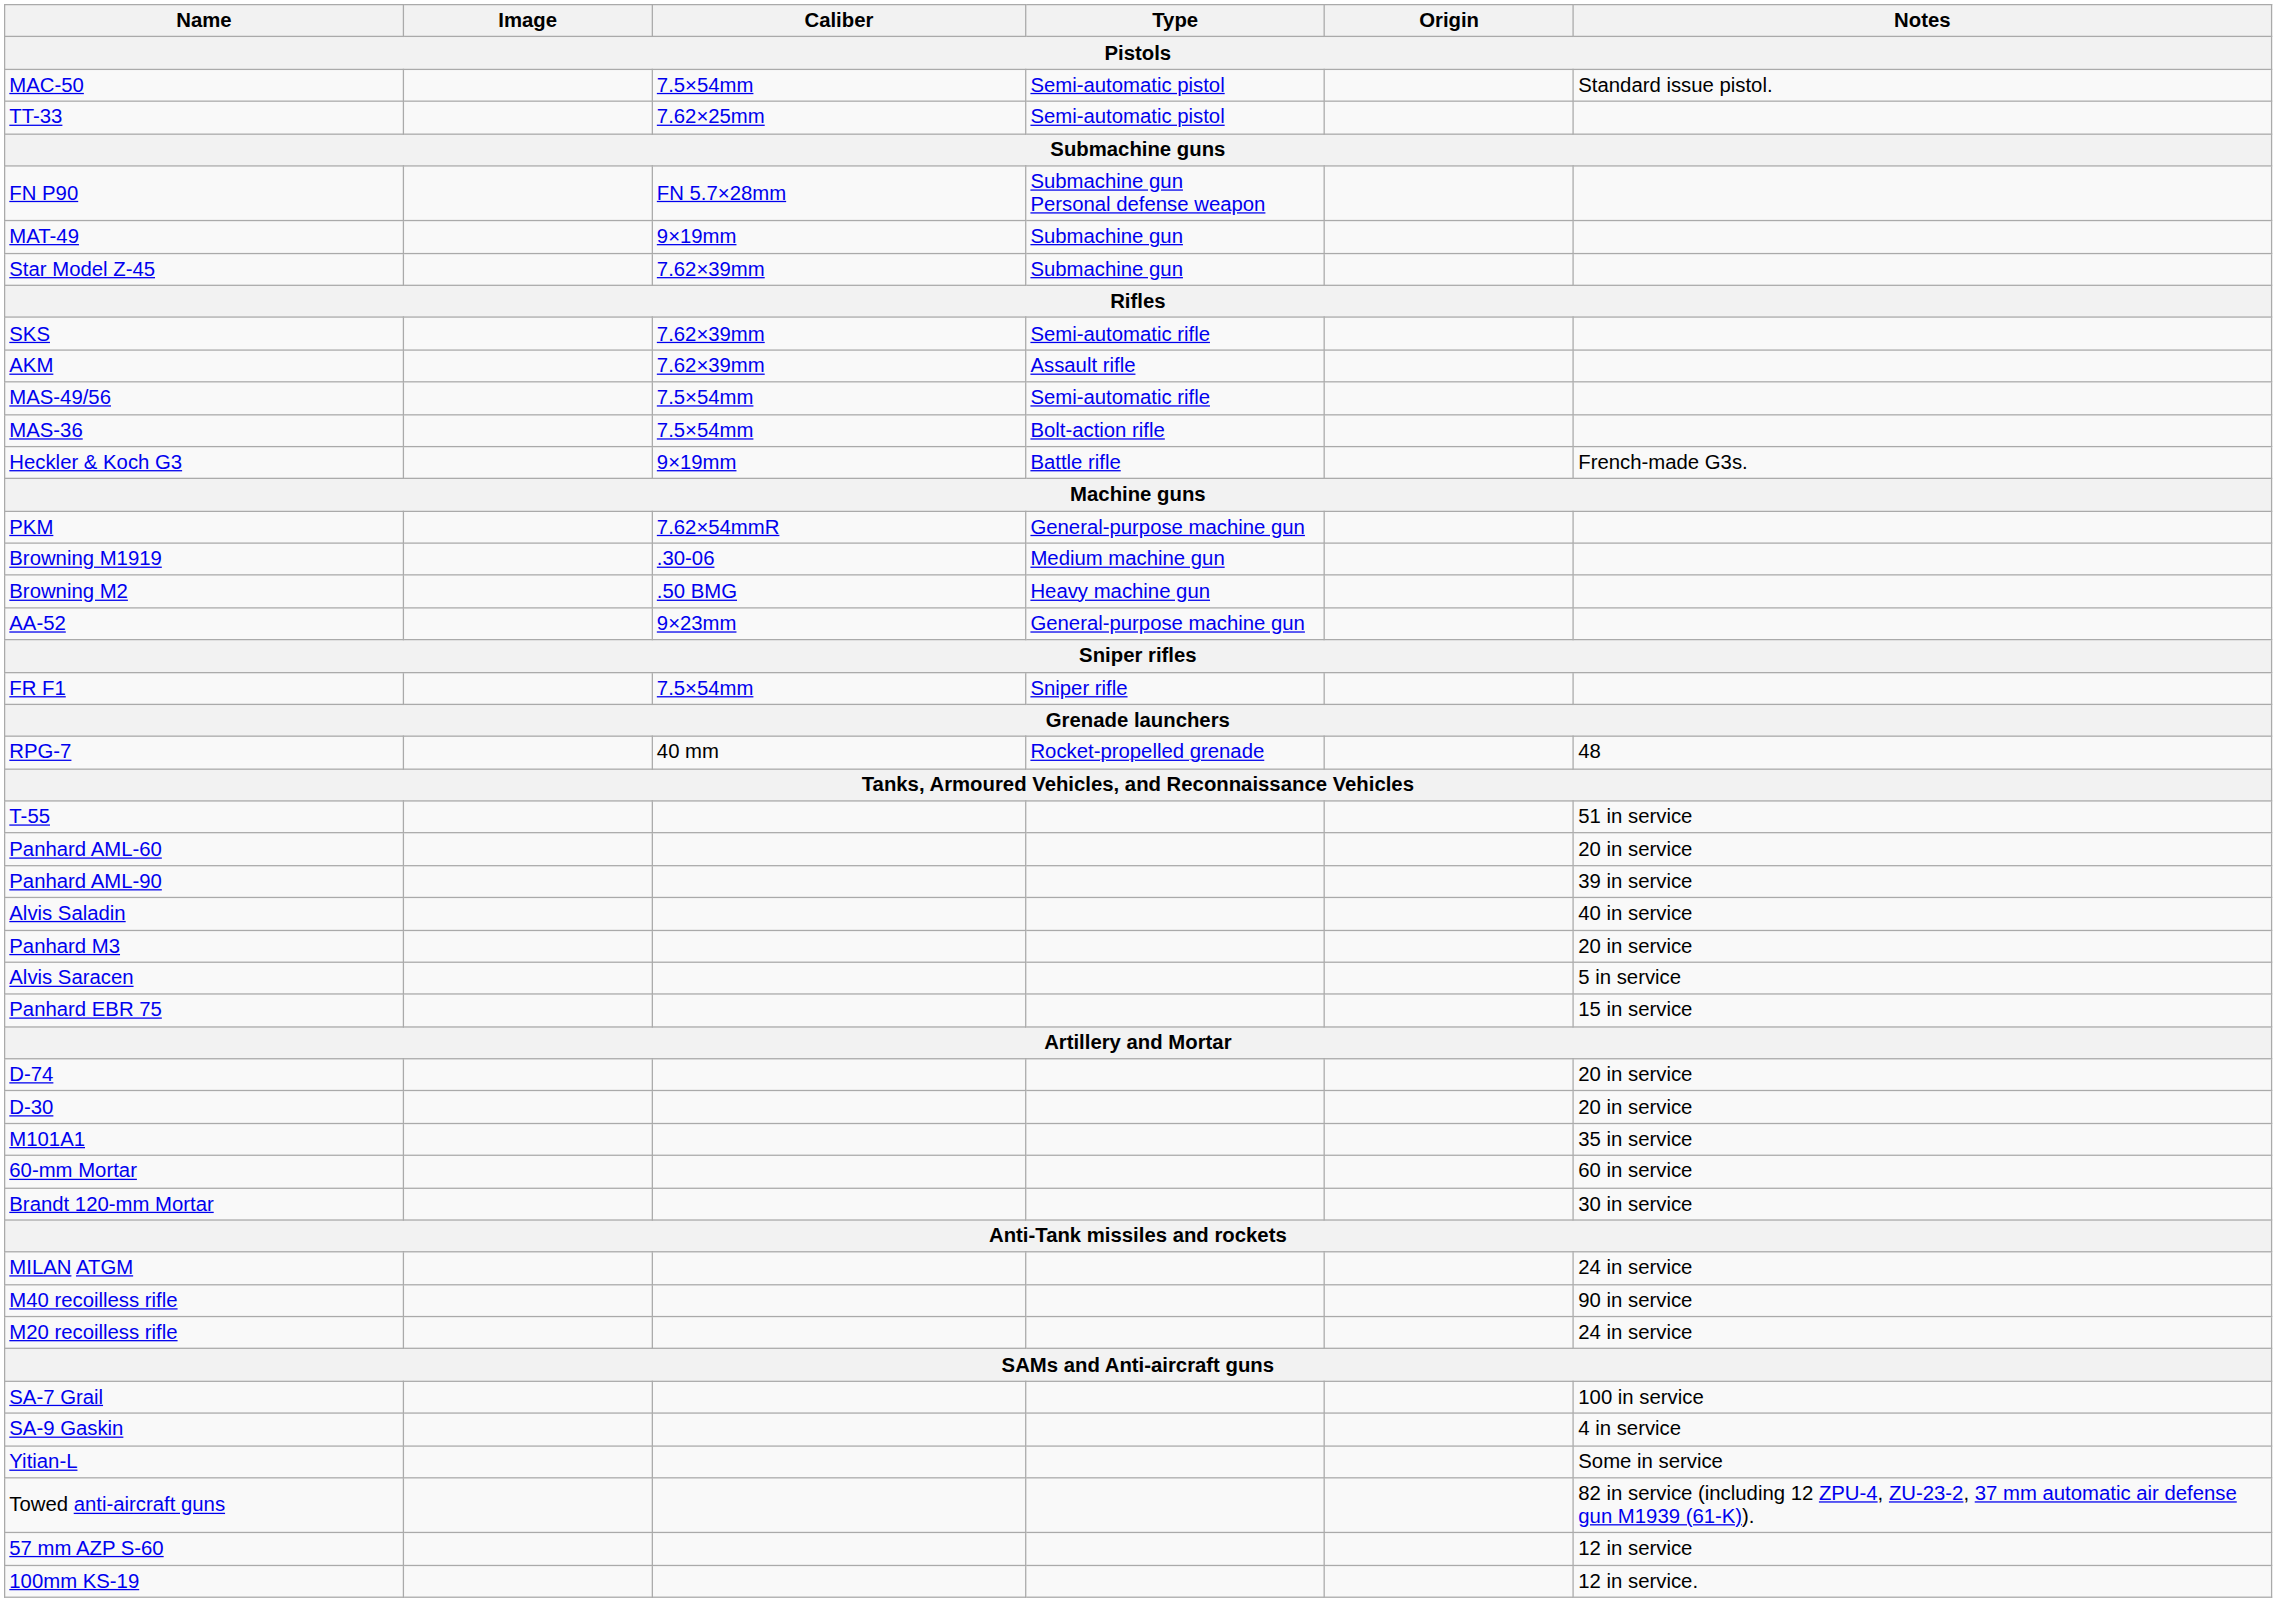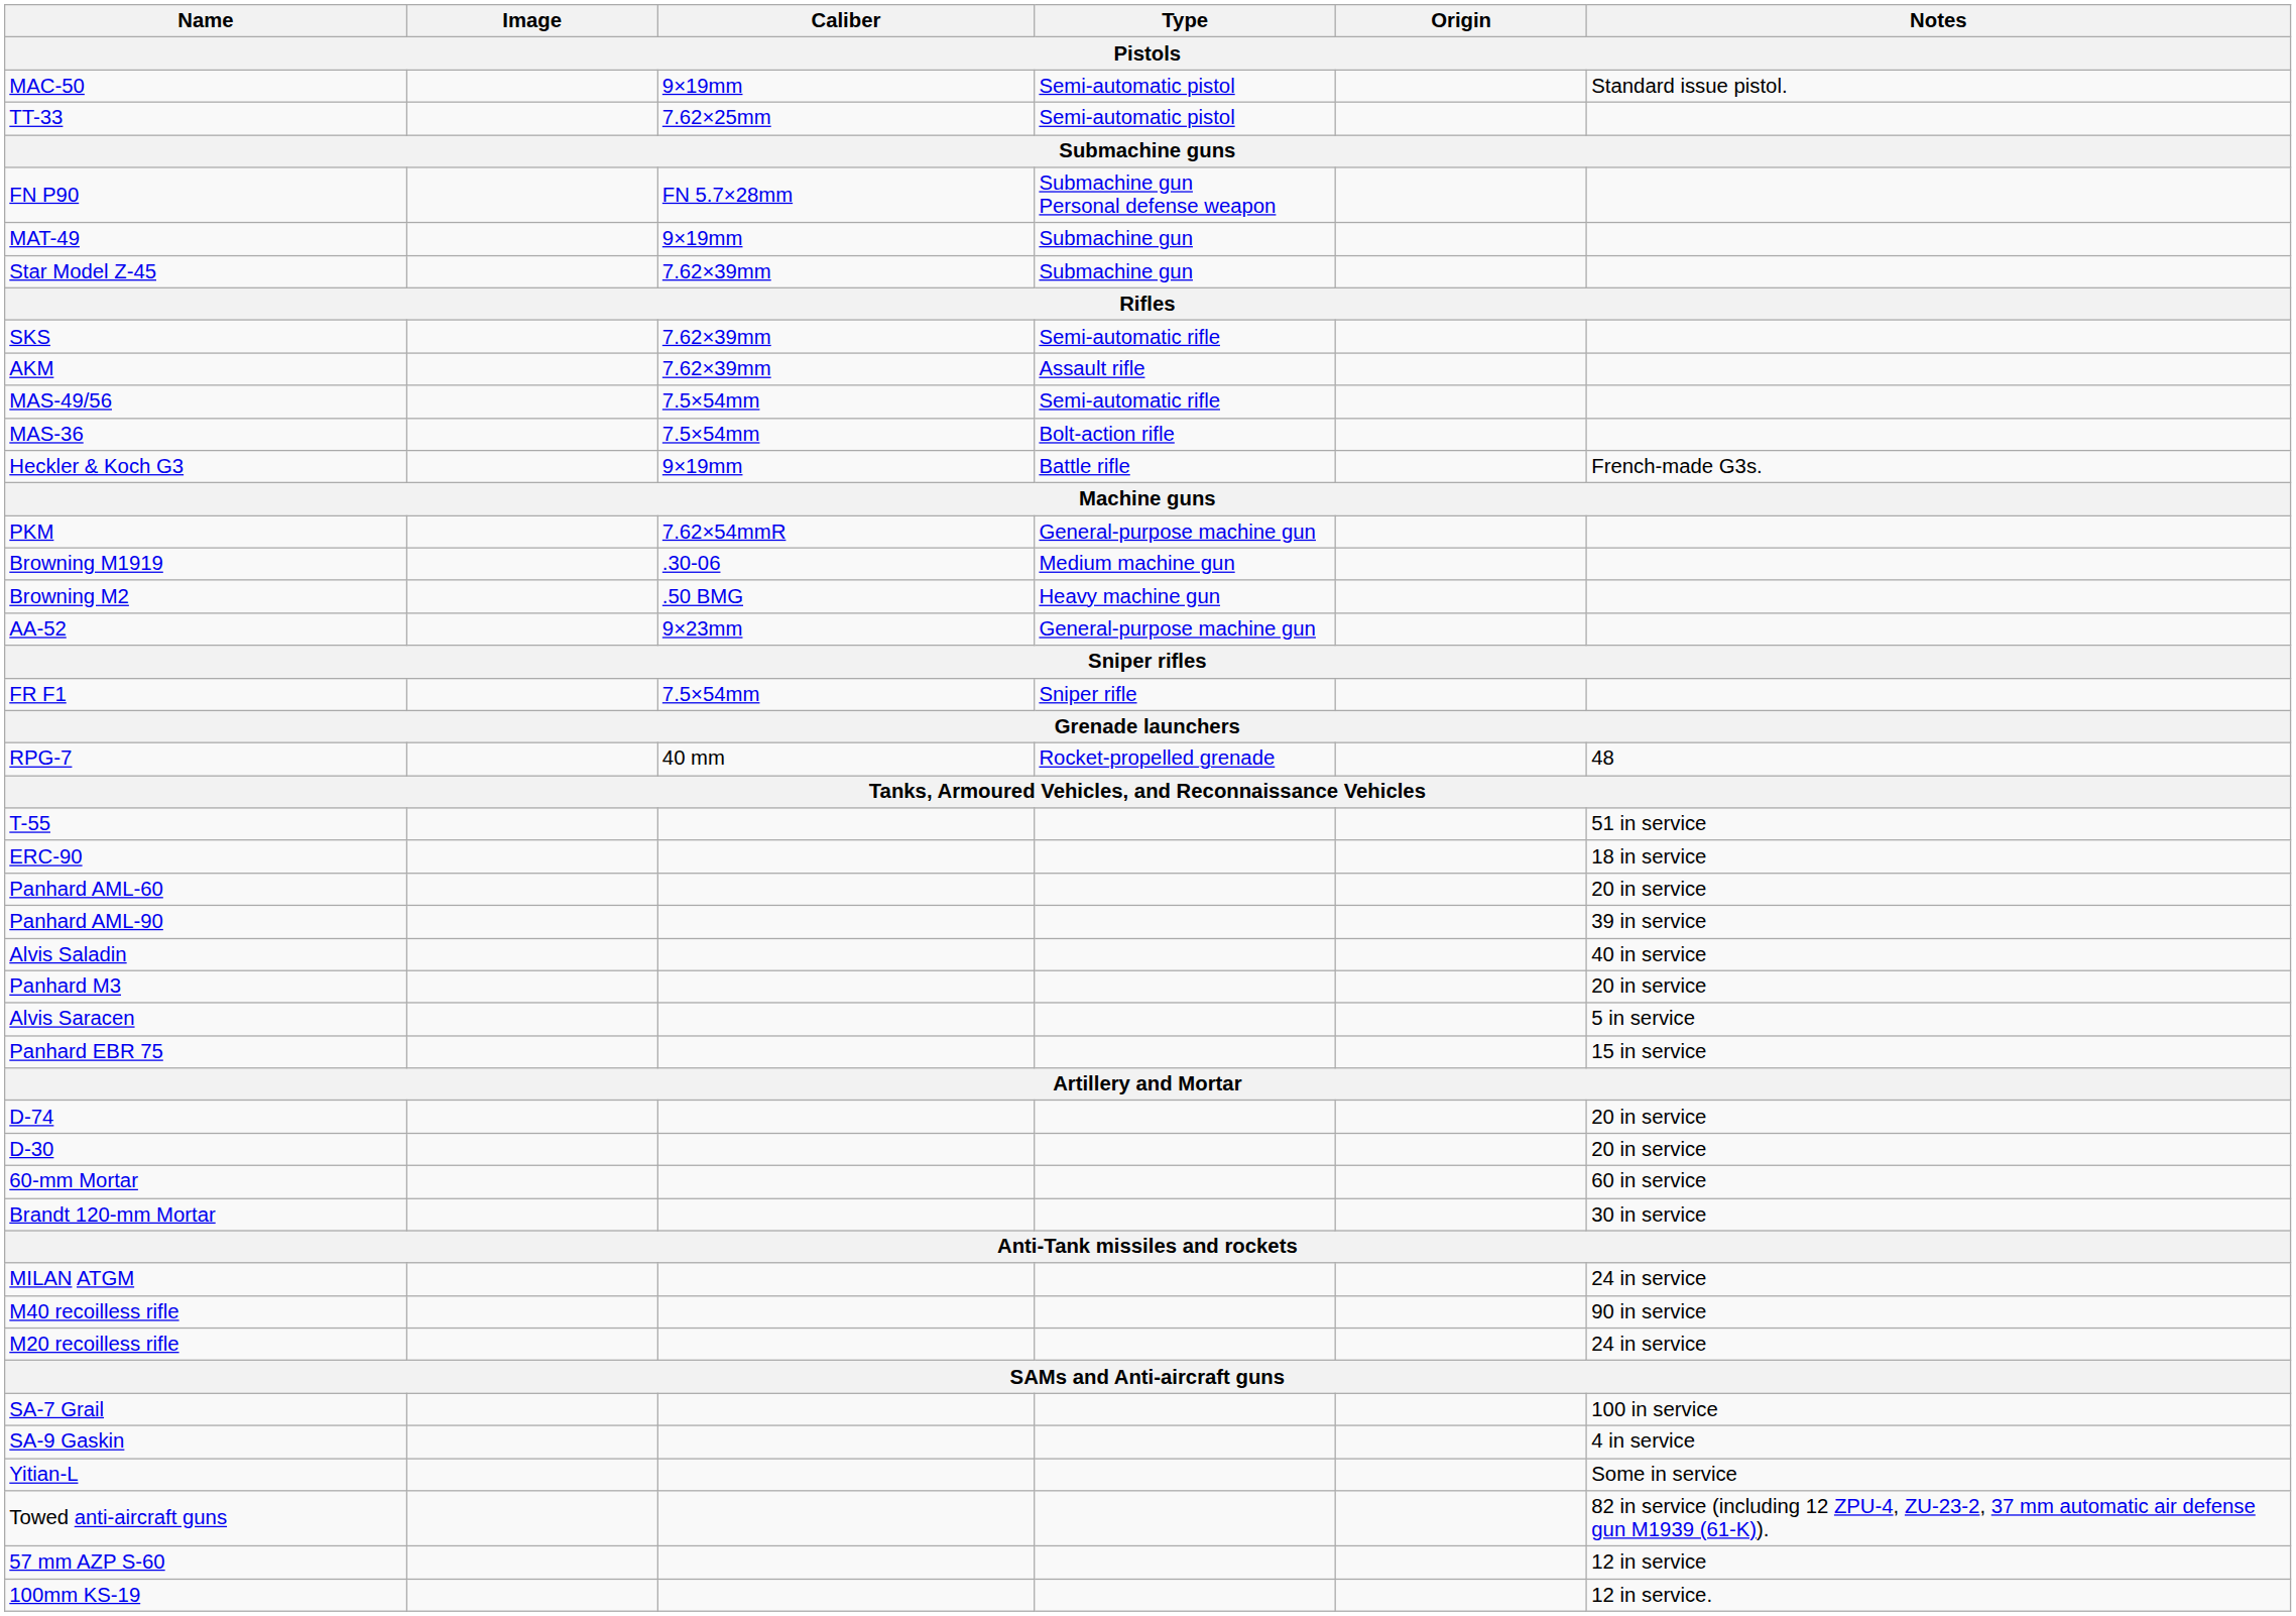MAC-50 | Caliber: 7.5×54mm -> 9×19mm
+ row: ERC-90 | 18 in service
- row: M101A1 | 35 in service
